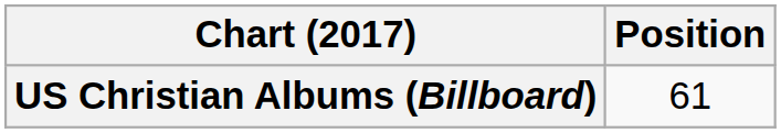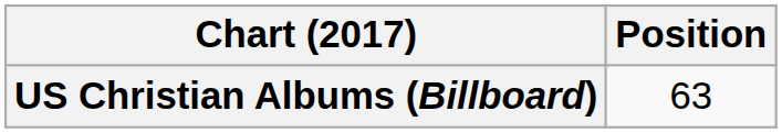US Christian Albums (Billboard) | Position: 61 -> 63
